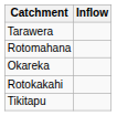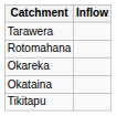+ row: Okataina
- row: Rotokakahi
